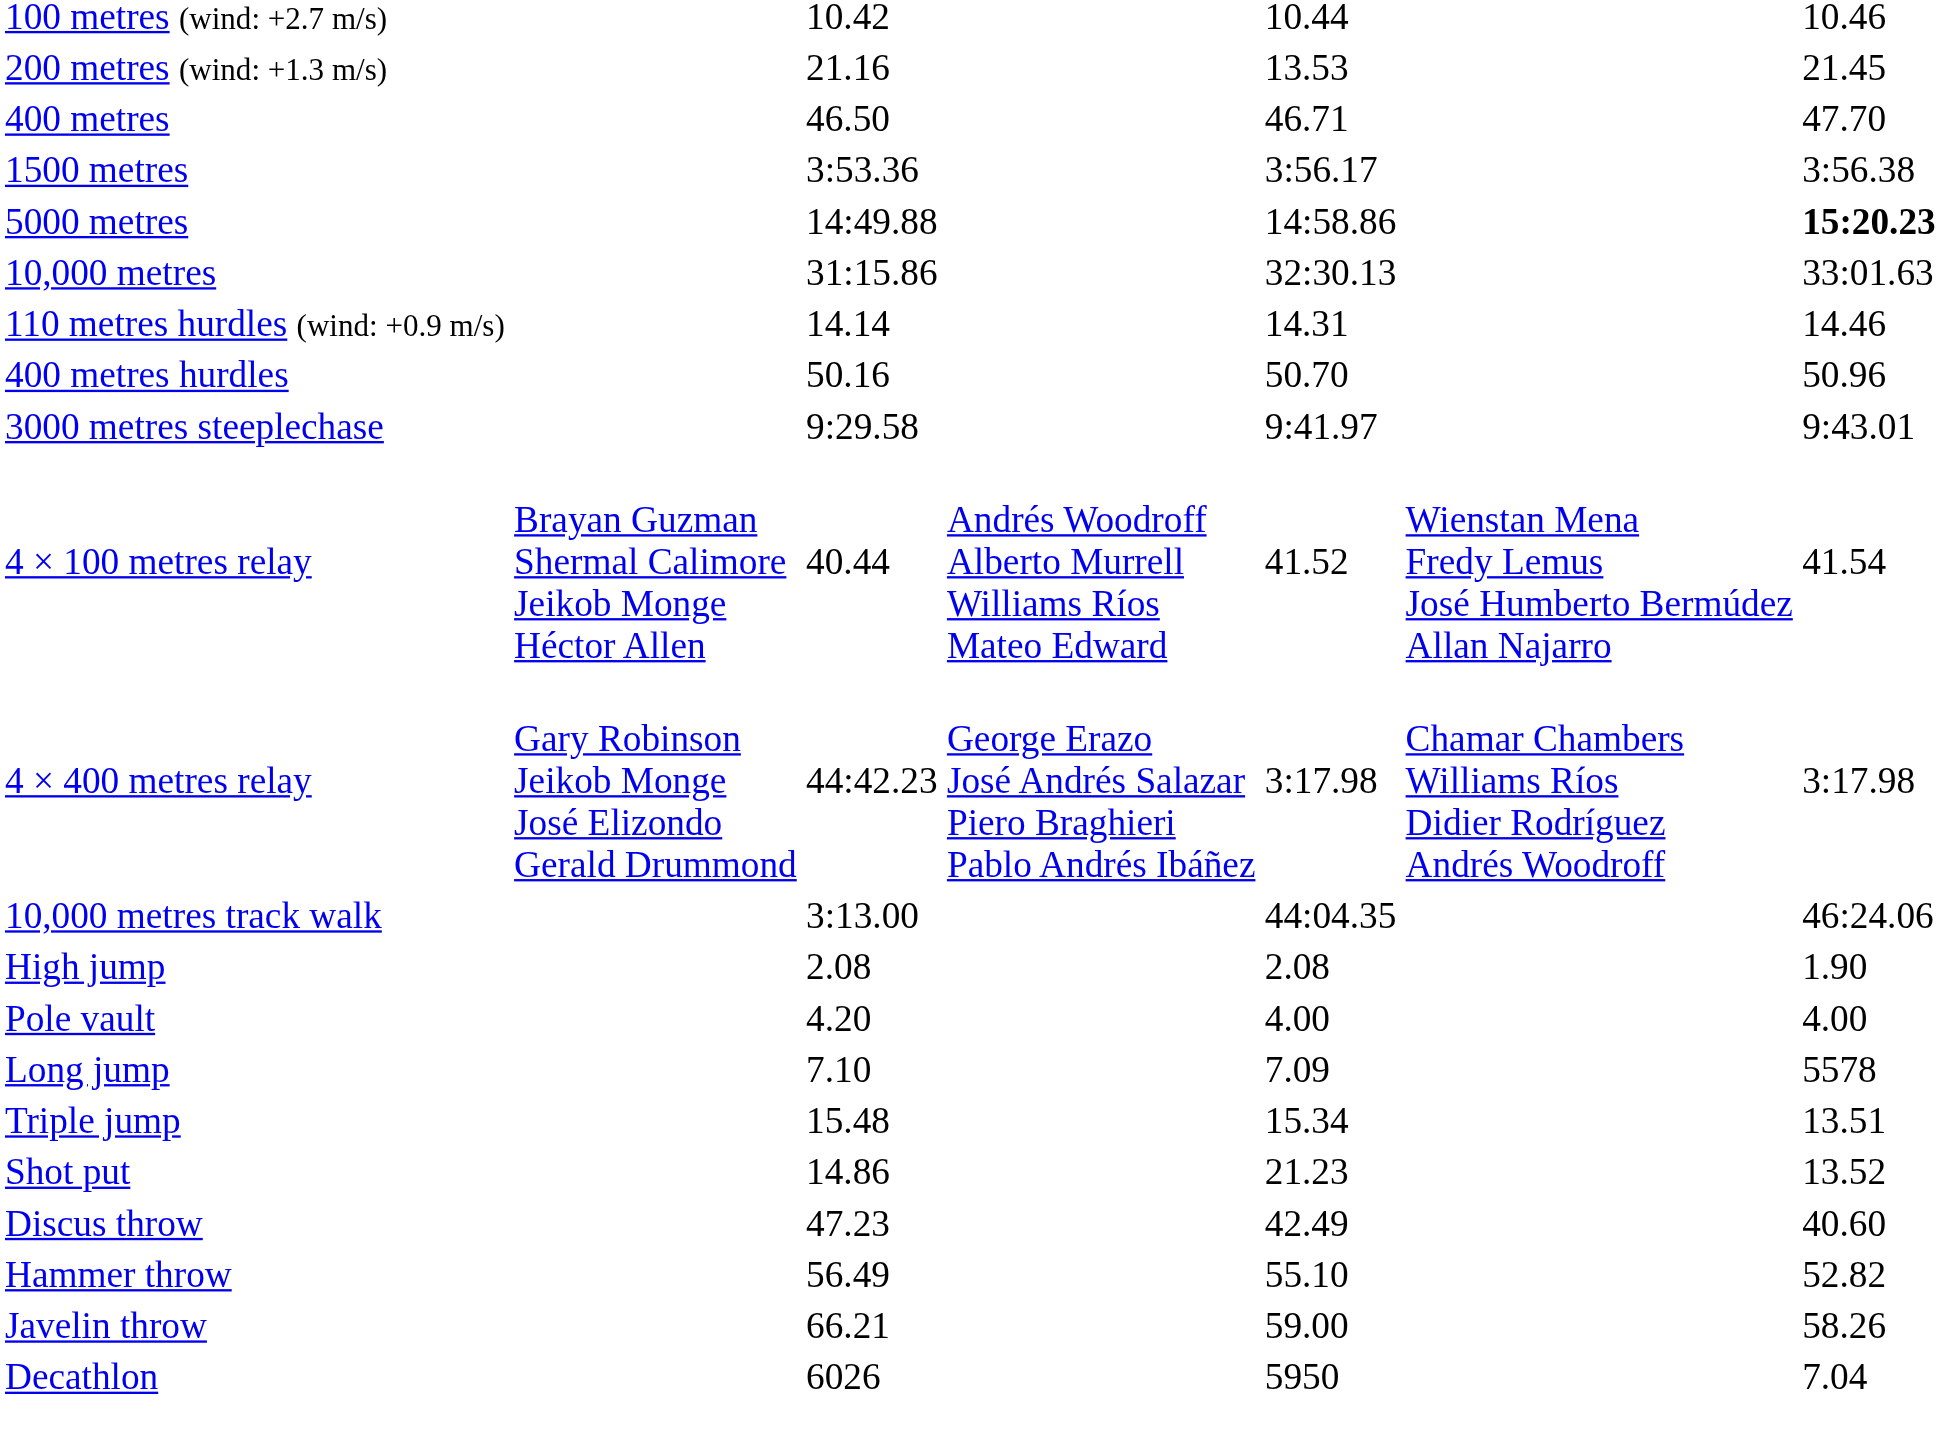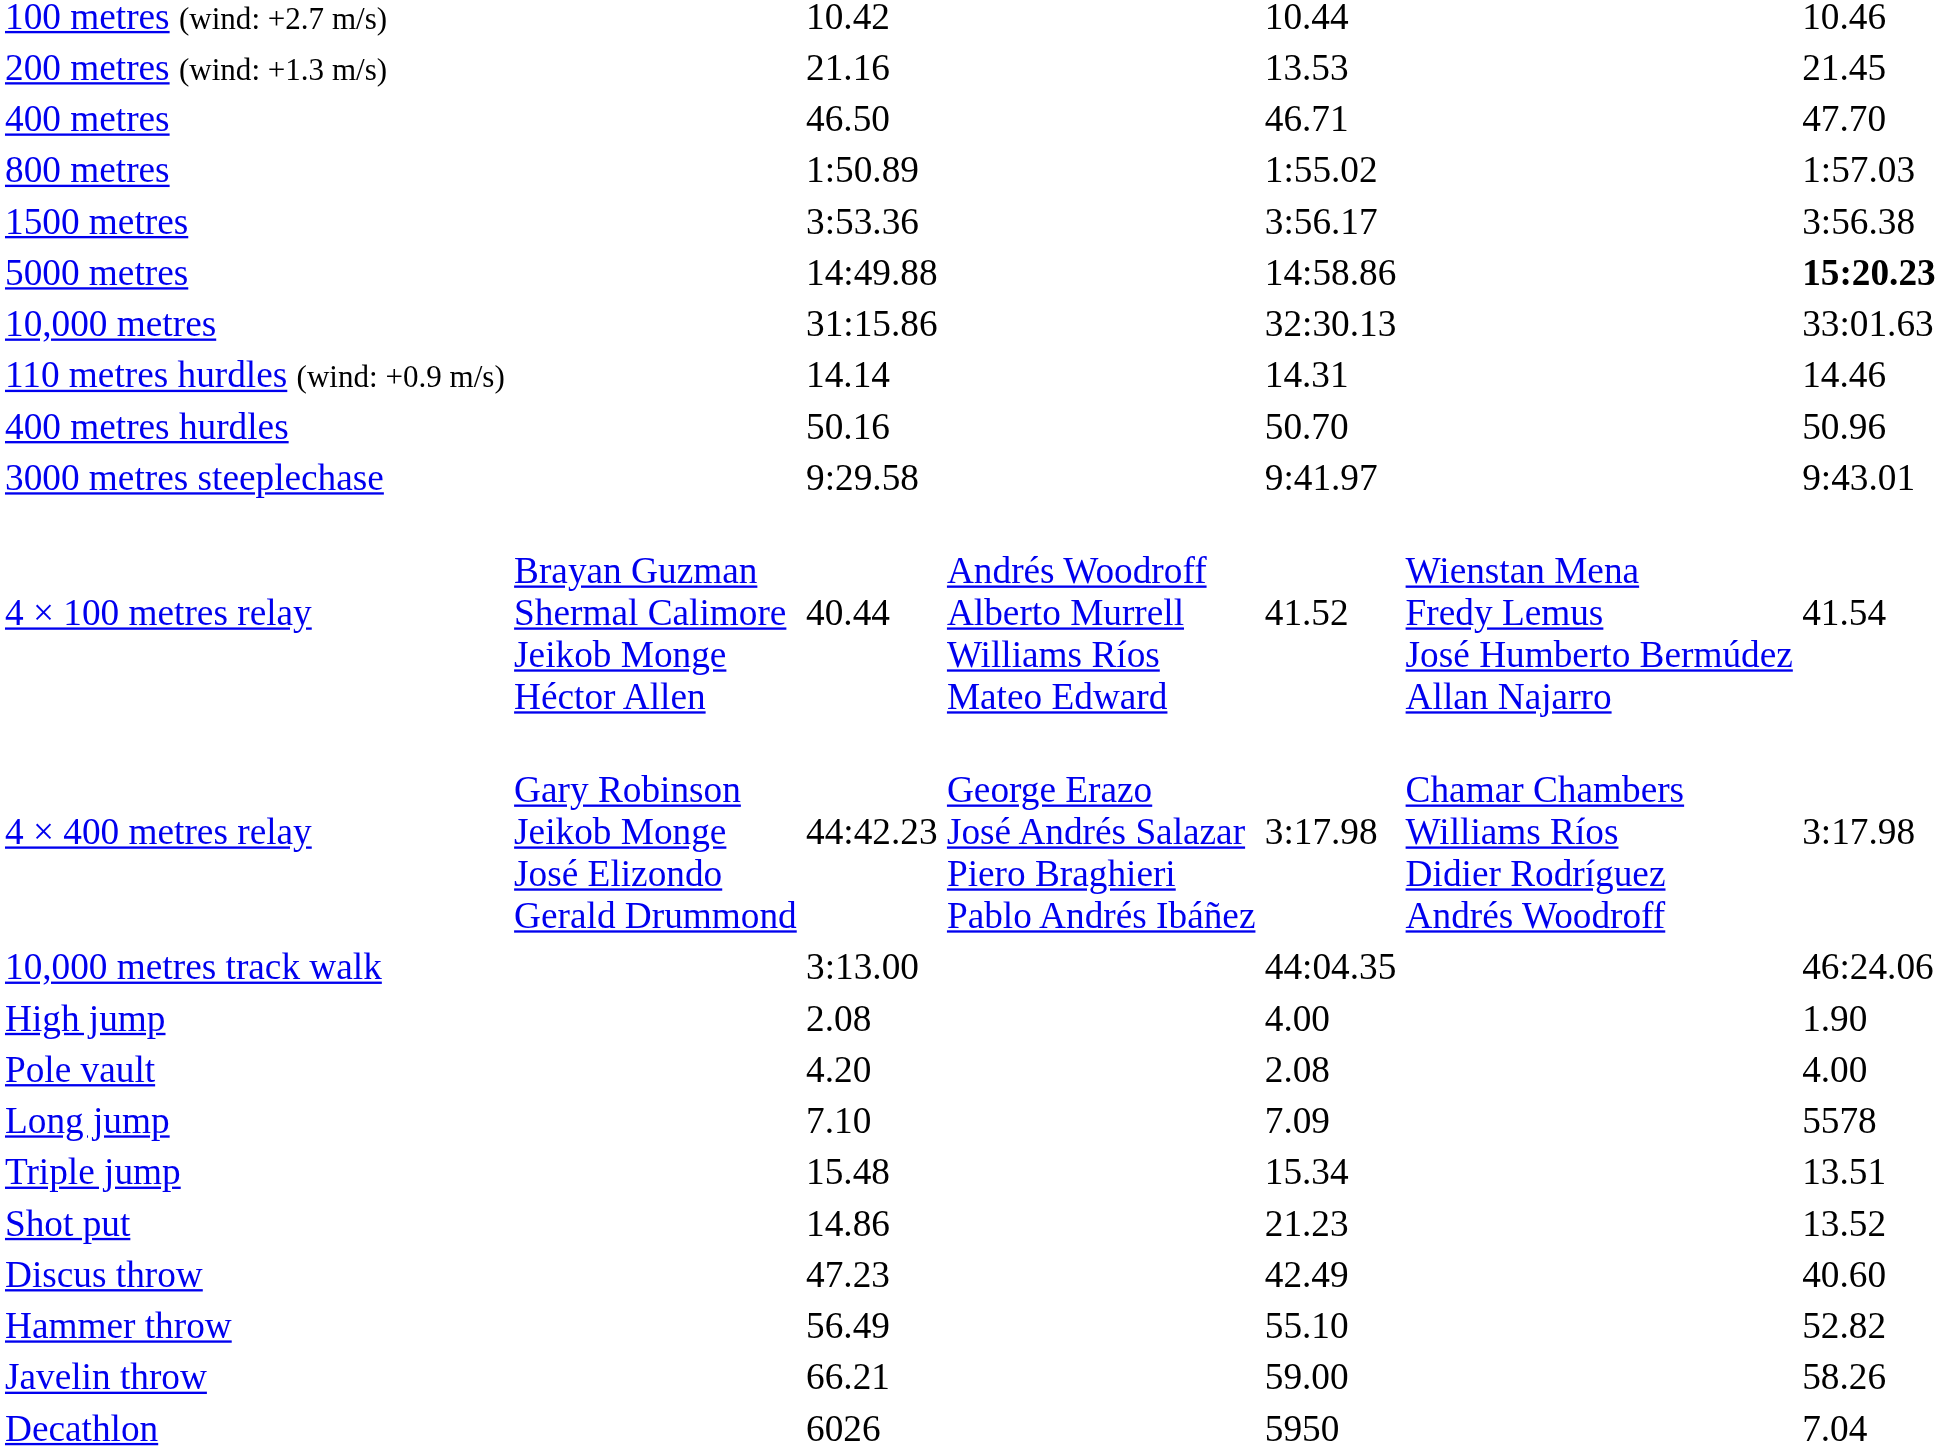+ row: 800 metres | 1:50.89 | 1:55.02 | 1:57.03
High jump | column 5: 2.08 -> 4.00
Pole vault | column 5: 4.00 -> 2.08
